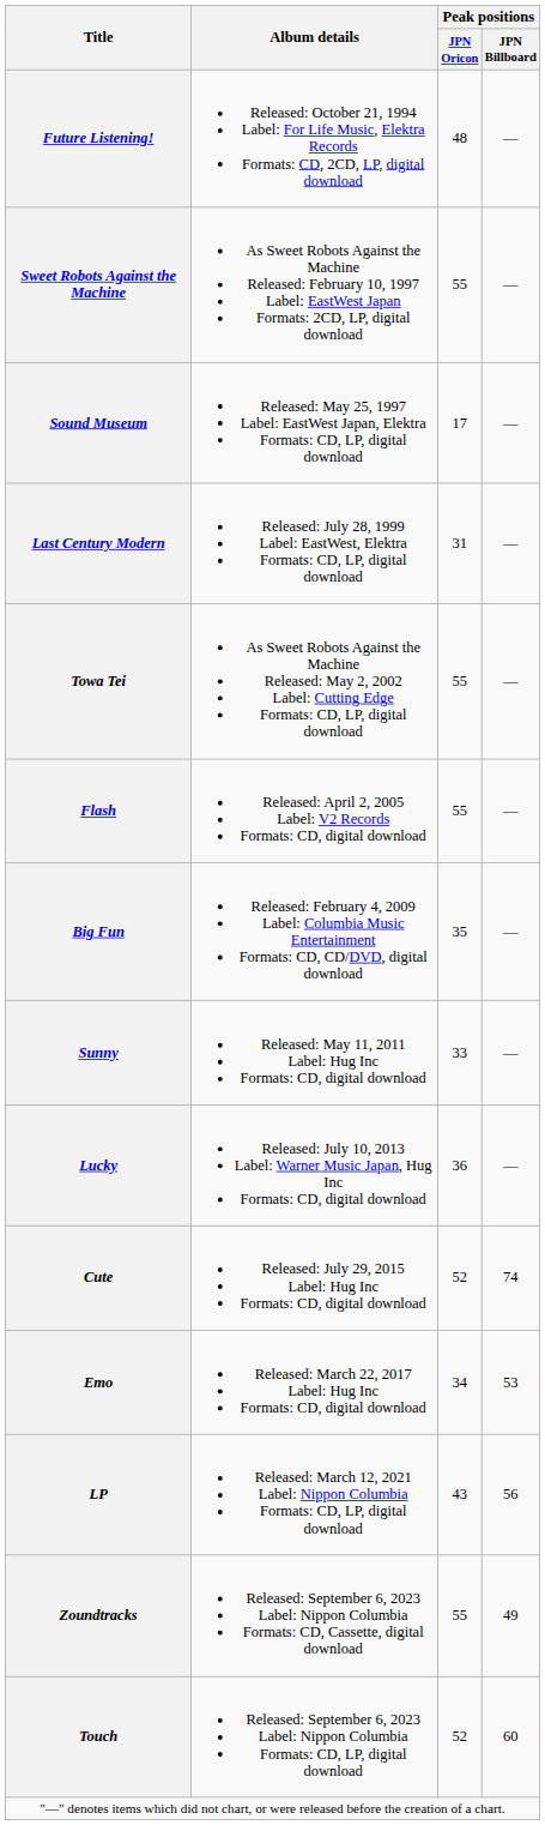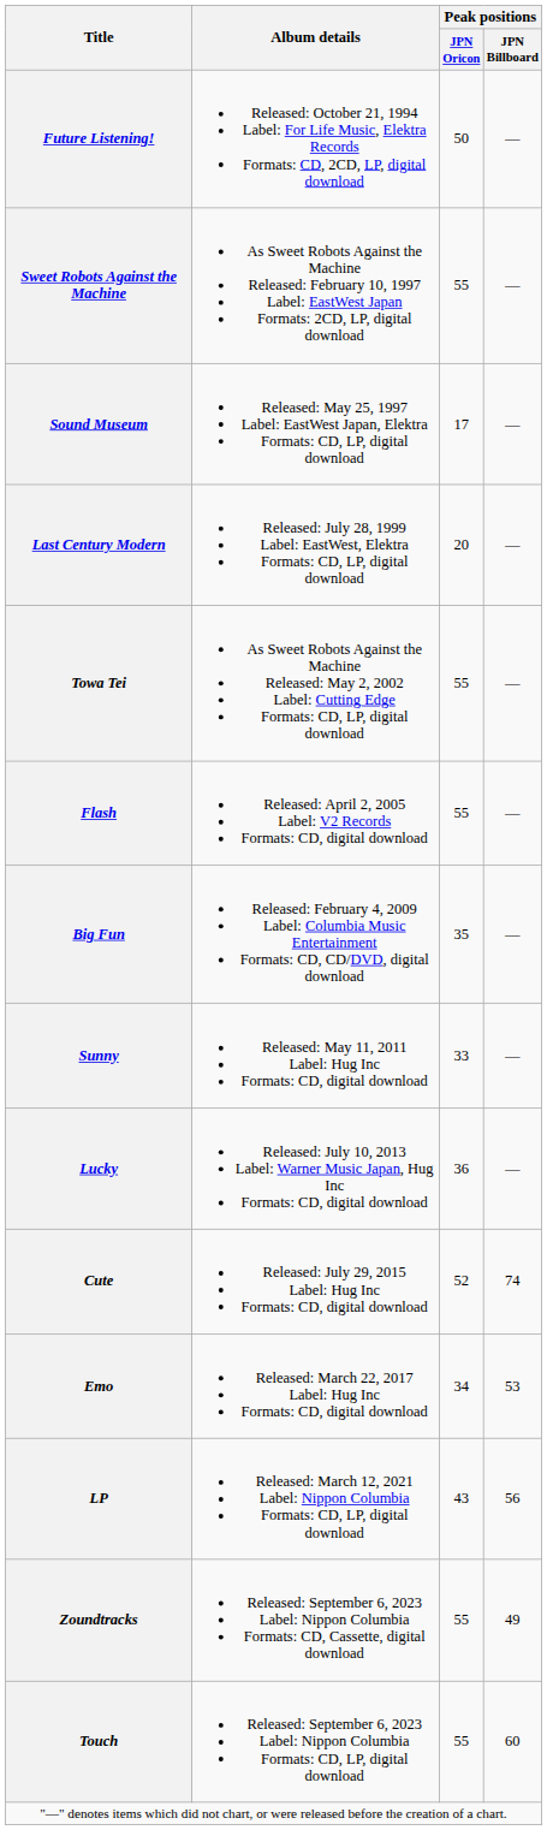Future Listening! | Peak positions / JPN Oricon: 48 -> 50
Last Century Modern | Peak positions / JPN Oricon: 31 -> 20
Touch | Peak positions / JPN Oricon: 52 -> 55
